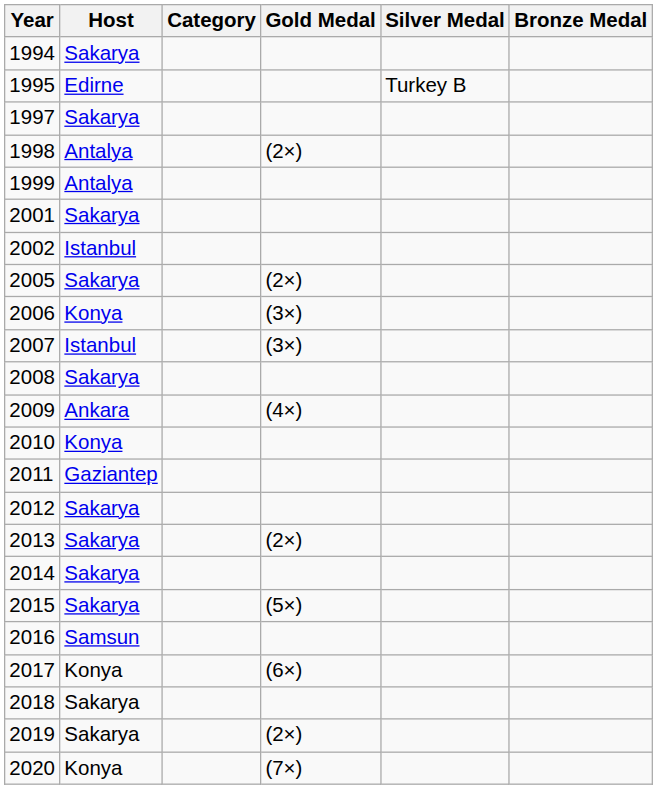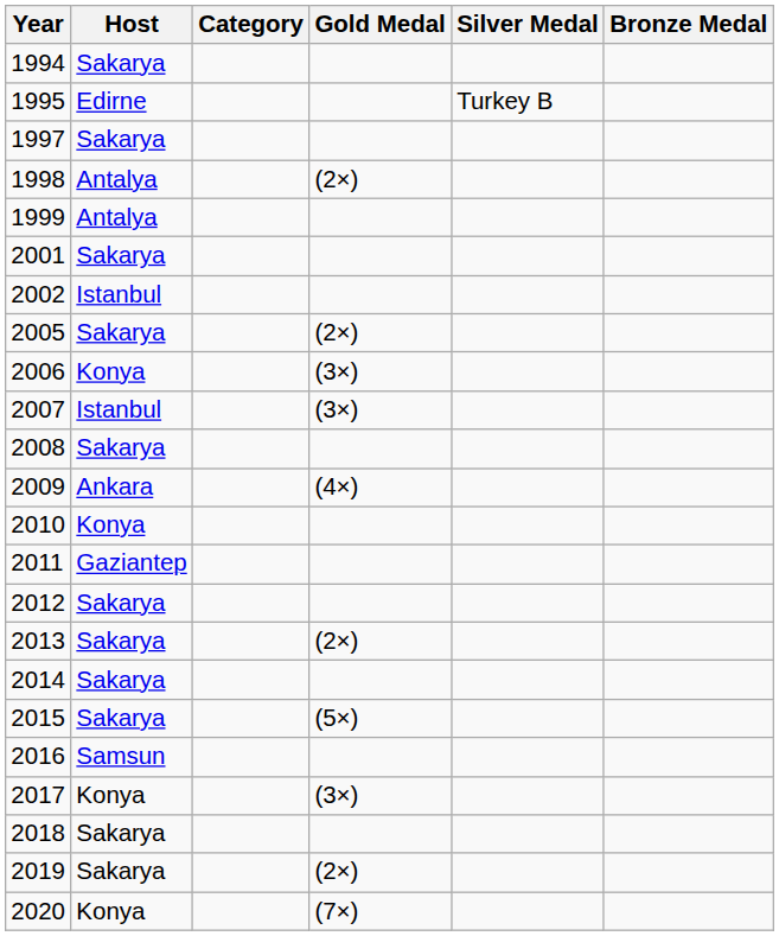2017 | Gold Medal: (6×) -> (3×)
